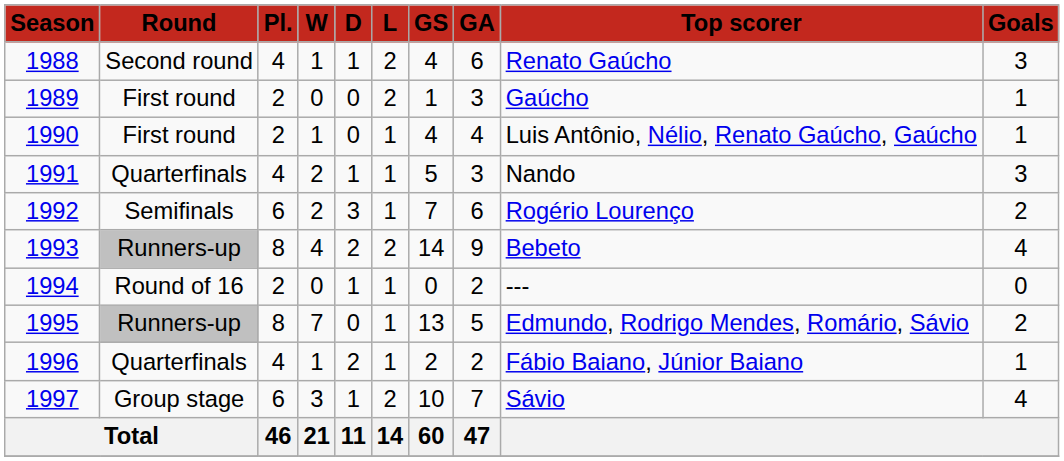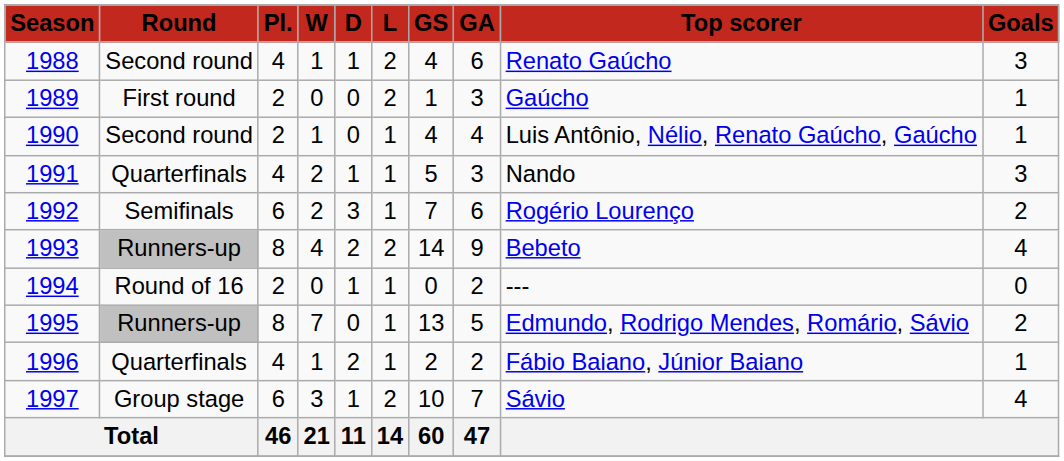1990 | column 2: First round -> Second round
